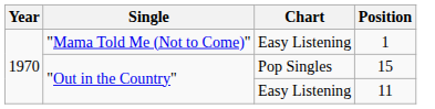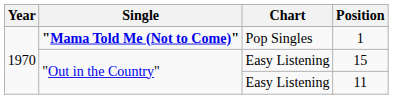1 | Single: normal -> bold
1 | Chart: Easy Listening -> Pop Singles
15 | Chart: Pop Singles -> Easy Listening
